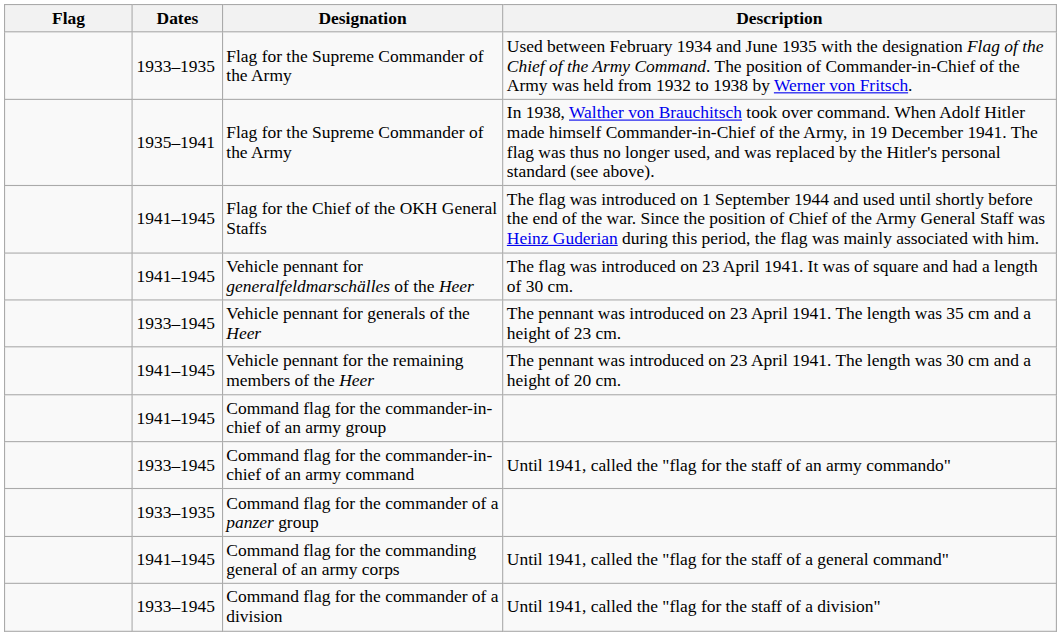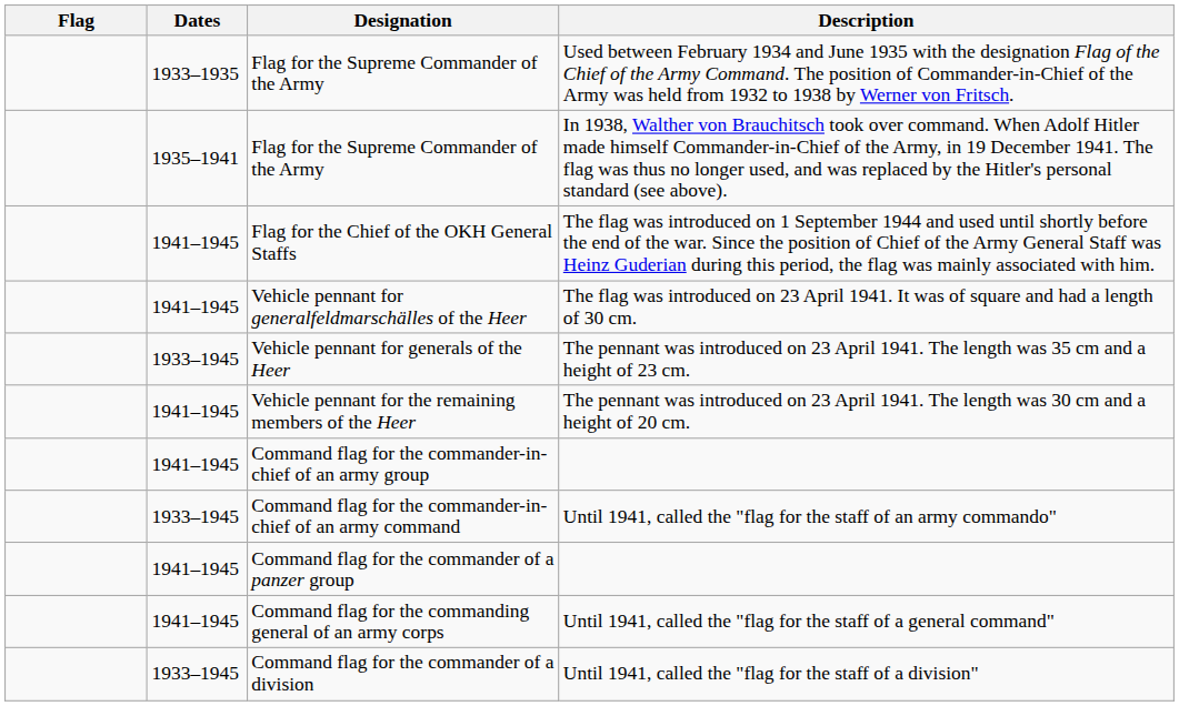Command flag for the commander of a panzer group | Dates: 1933–1935 -> 1941–1945
